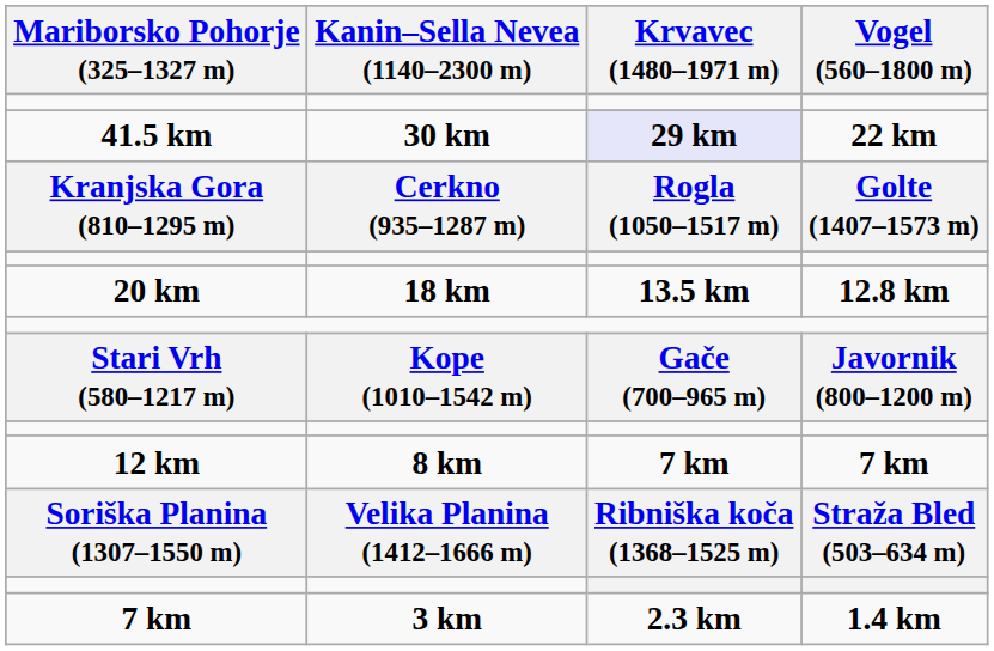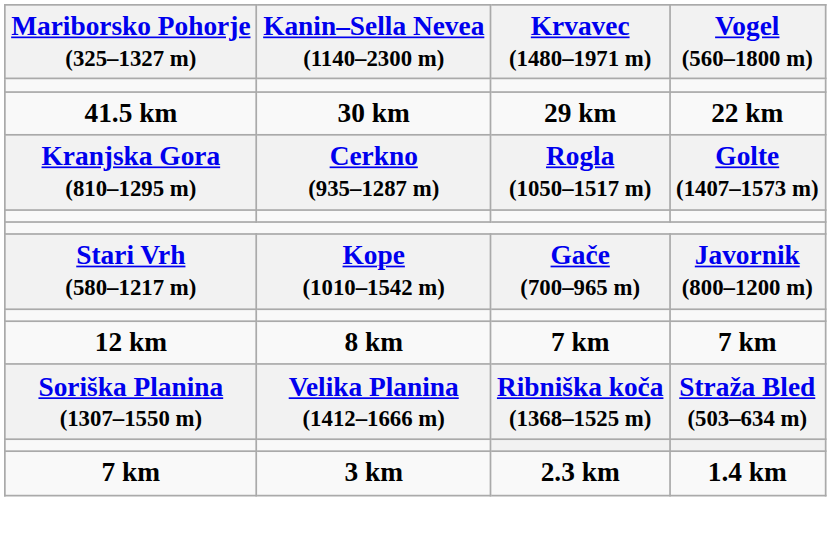41.5 km | Krvavec (1480–1971 m): lavender background -> no background
- row: 20 km | 18 km | 13.5 km | 12.8 km
